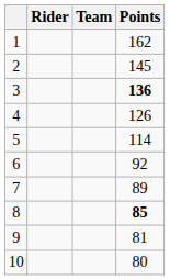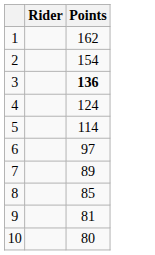- column: Team
2 | Points: 145 -> 154
4 | Points: 126 -> 124
6 | Points: 92 -> 97
8 | Points: bold -> normal
